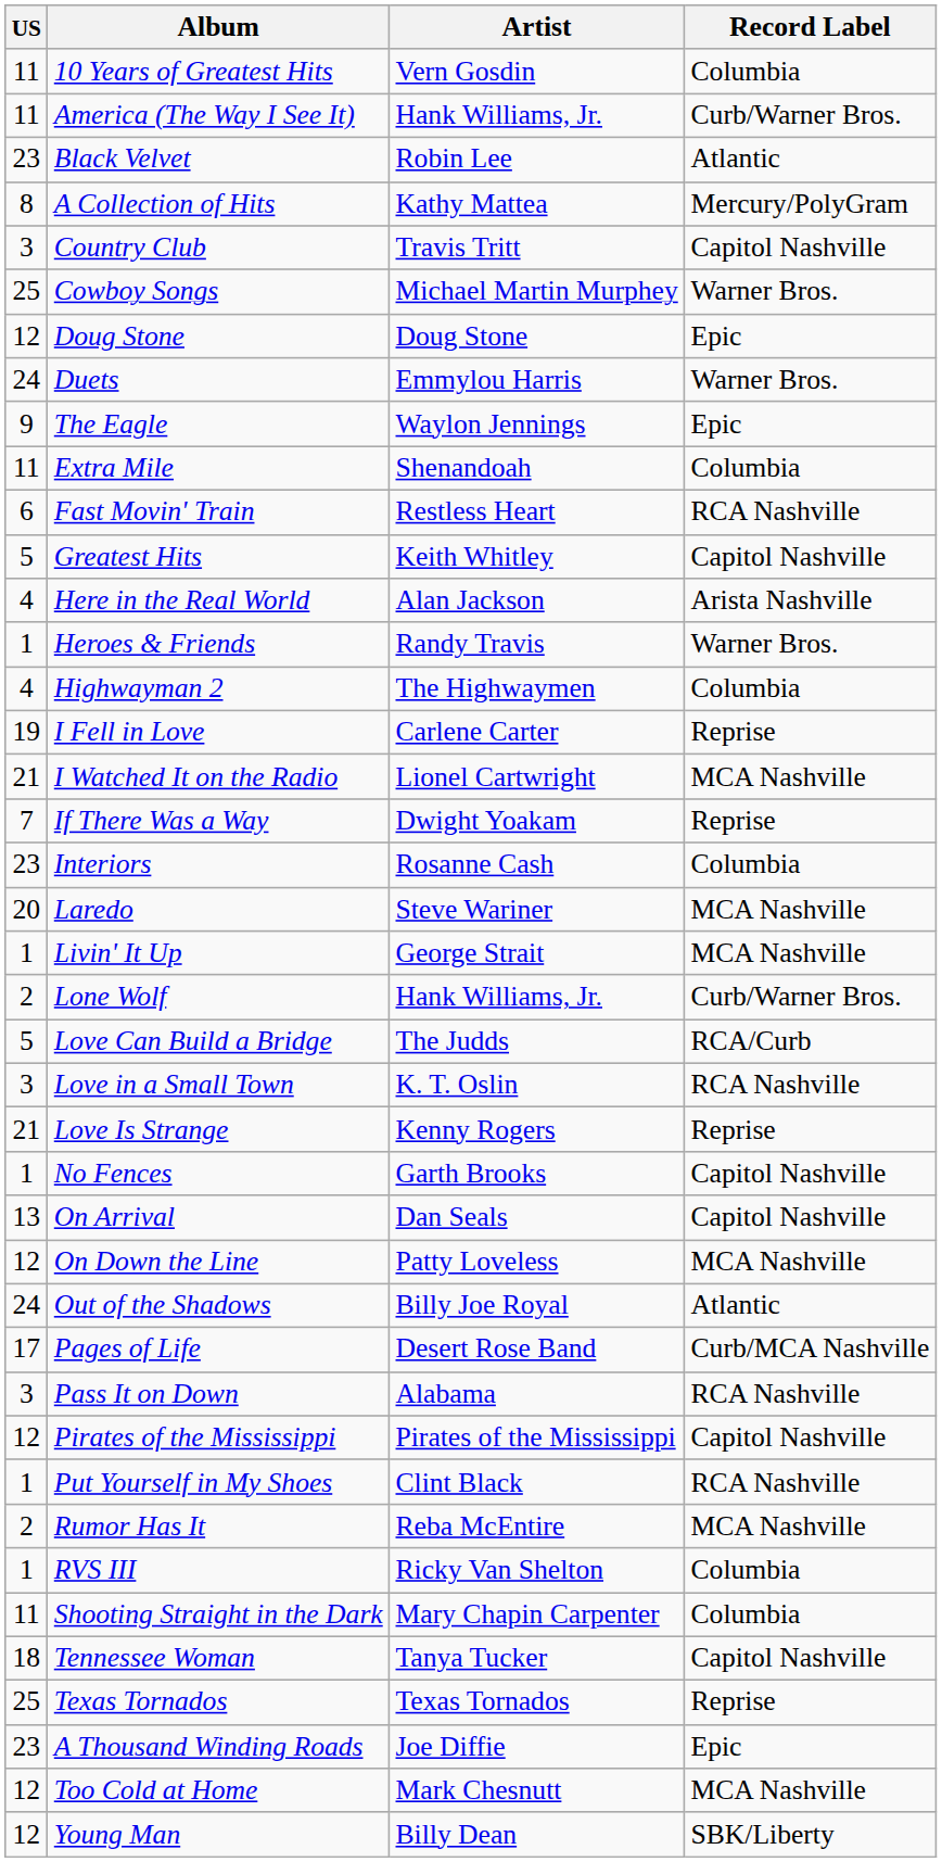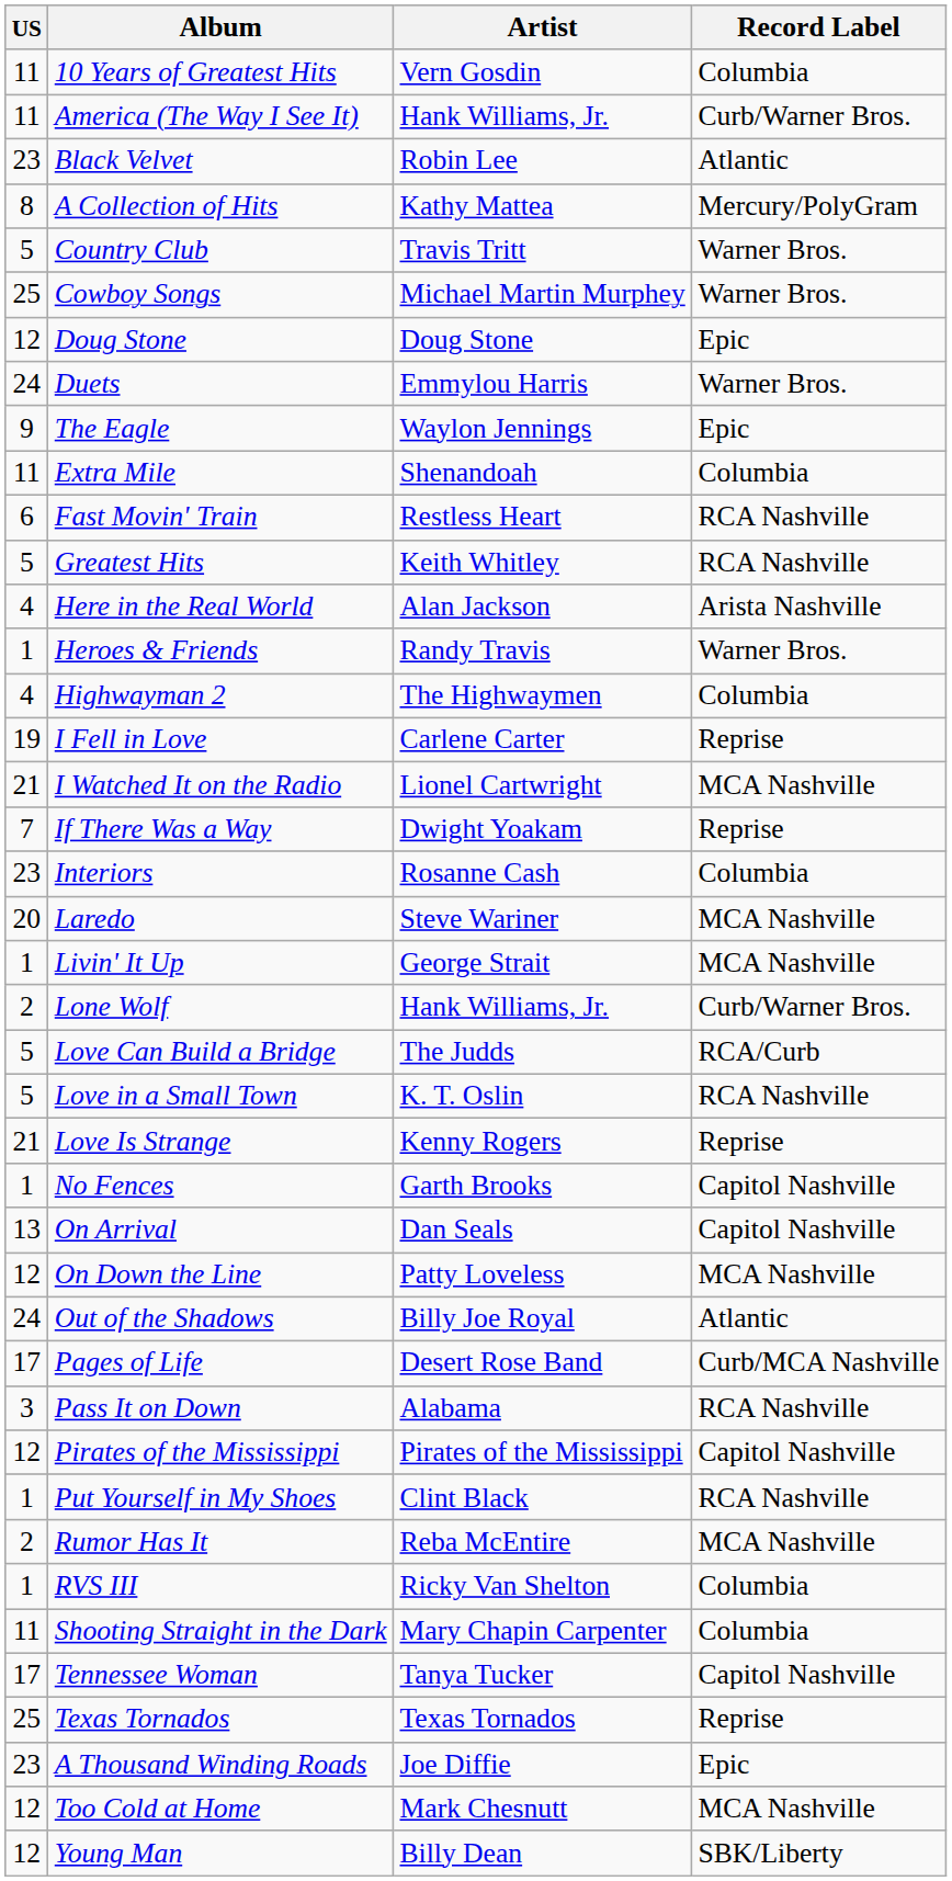Country Club | US: 3 -> 5
Country Club | Record Label: Capitol Nashville -> Warner Bros.
Greatest Hits | Record Label: Capitol Nashville -> RCA Nashville
Love in a Small Town | US: 3 -> 5
Tennessee Woman | US: 18 -> 17
